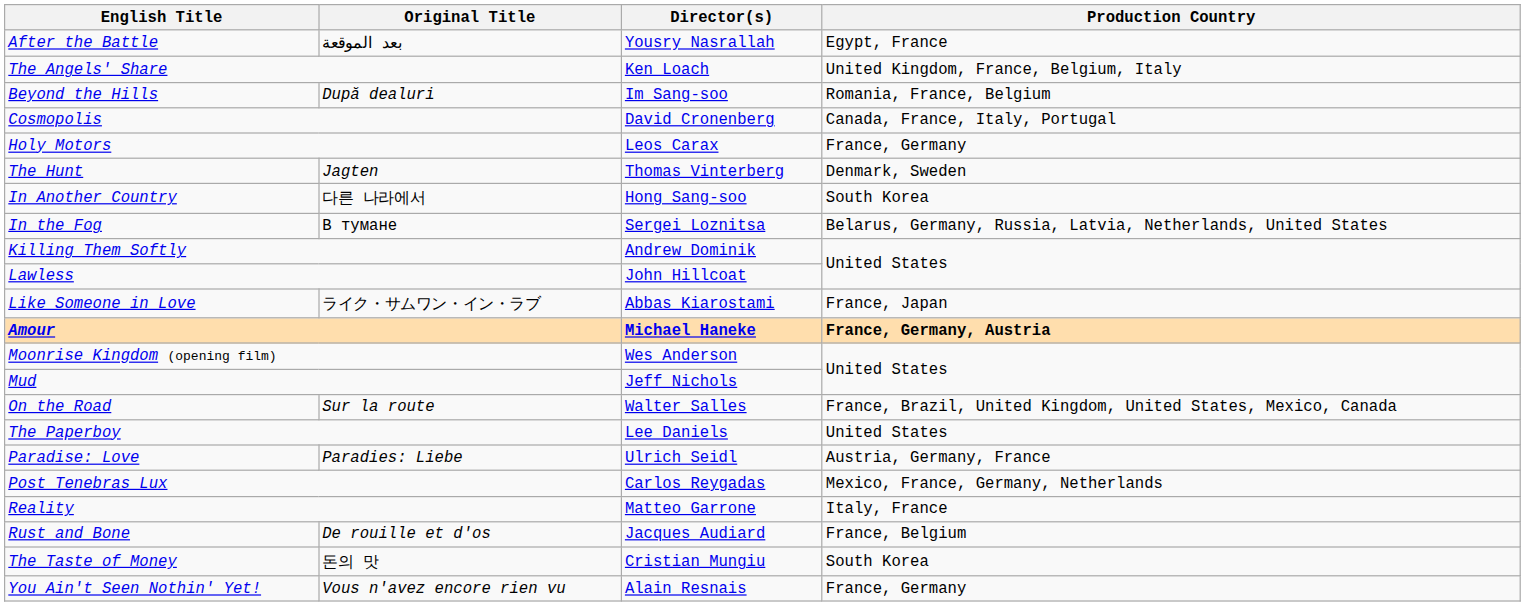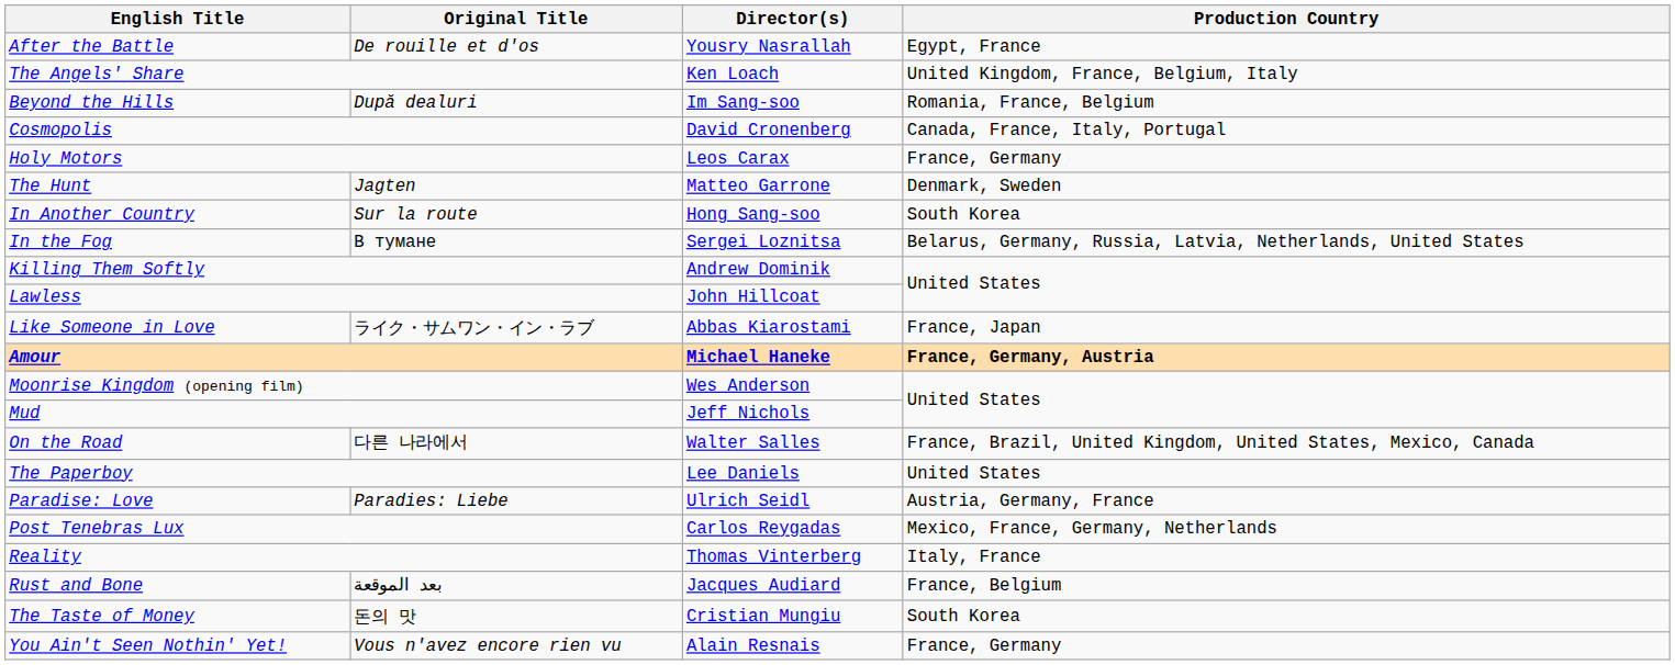After the Battle | Original Title: بعد الموقعة -> De rouille et d'os
The Hunt | Director(s): Thomas Vinterberg -> Matteo Garrone
In Another Country | Original Title: 다른 나라에서 -> Sur la route
On the Road | Original Title: Sur la route -> 다른 나라에서
Reality | Director(s): Matteo Garrone -> Thomas Vinterberg
Rust and Bone | Original Title: De rouille et d'os -> بعد الموقعة
